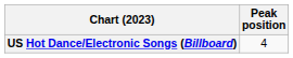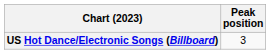US Hot Dance/Electronic Songs (Billboard) | Peak position: 4 -> 3
